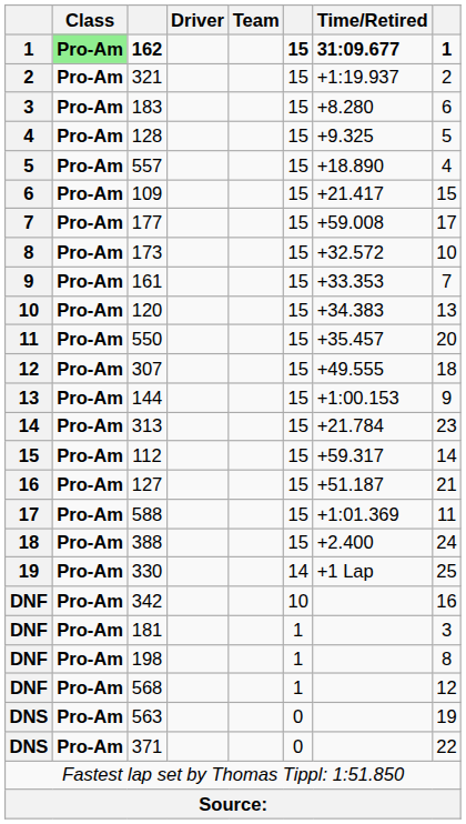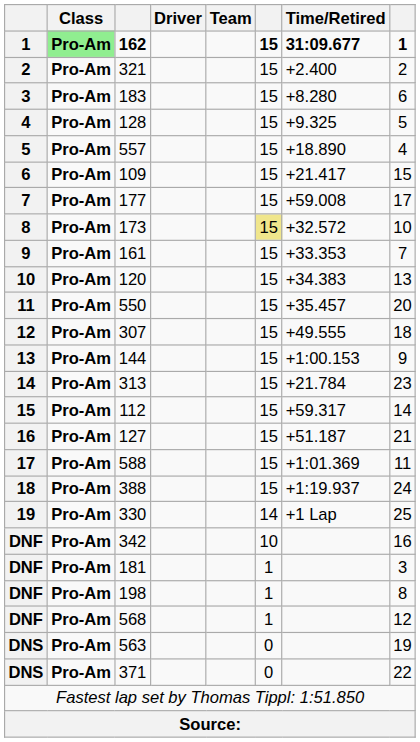321 | Time/Retired: +1:19.937 -> +2.400
173 | column 6: no background -> khaki background
388 | Time/Retired: +2.400 -> +1:19.937
